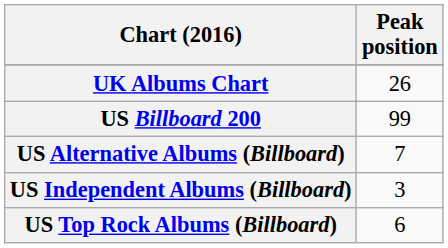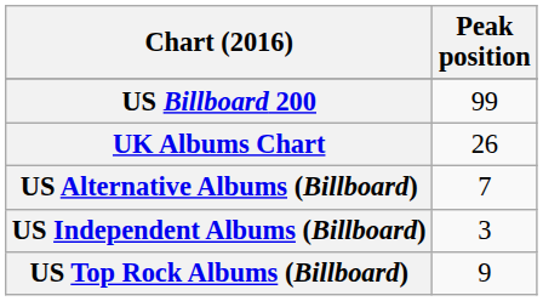rows swapped: UK Albums Chart <-> US Billboard 200
US Top Rock Albums (Billboard) | Peak position: 6 -> 9
